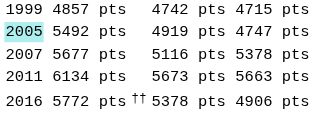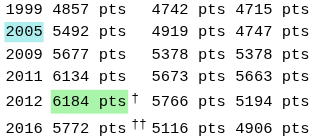5677 pts | column 1: 2007 -> 2009
5677 pts | column 5: 5116 pts -> 5378 pts
+ row: 2012 | 6184 pts | † | 5766 pts | 5194 pts
5772 pts | column 5: 5378 pts -> 5116 pts
